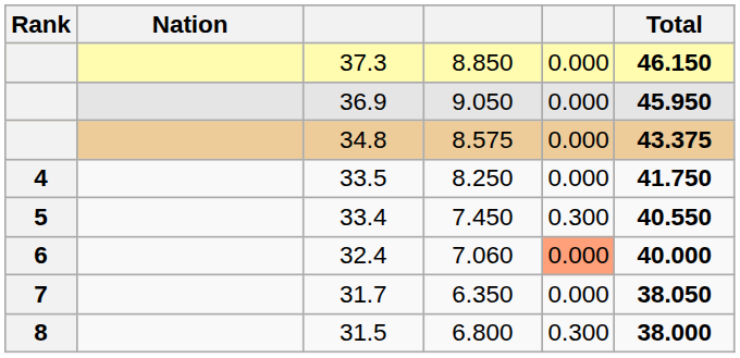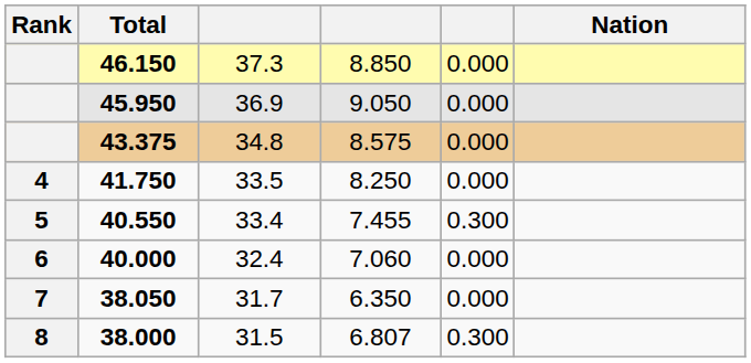columns swapped: Nation <-> Total
33.4 | column 4: 7.450 -> 7.455
32.4 | column 5: lightsalmon background -> no background
31.5 | column 4: 6.800 -> 6.807
